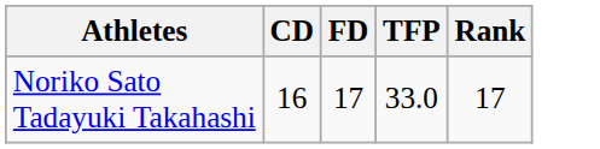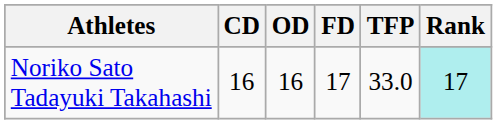+ column: OD | 16
Noriko Sato Tadayuki Takahashi | Rank: no background -> paleturquoise background
